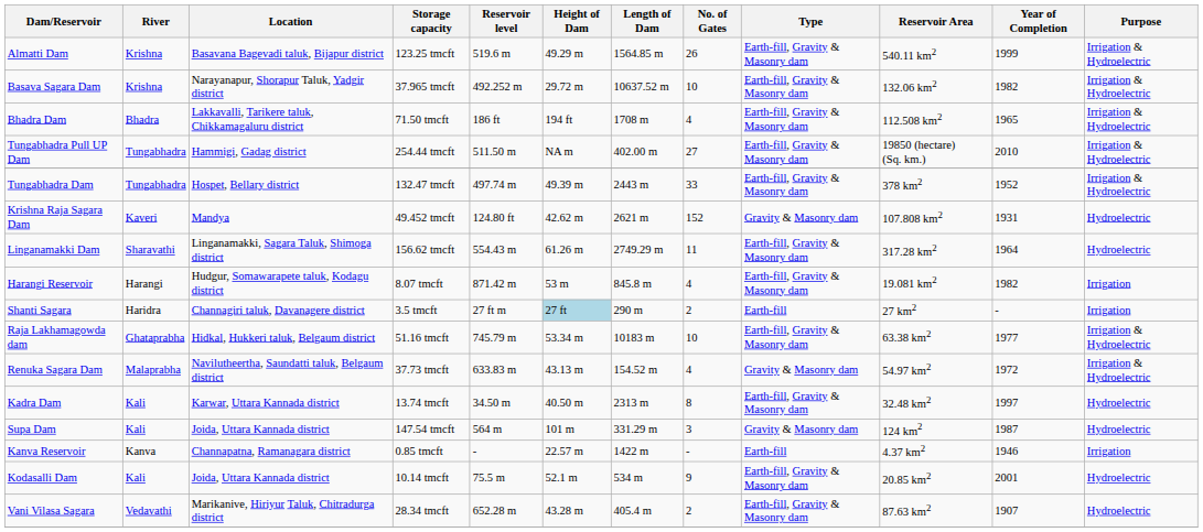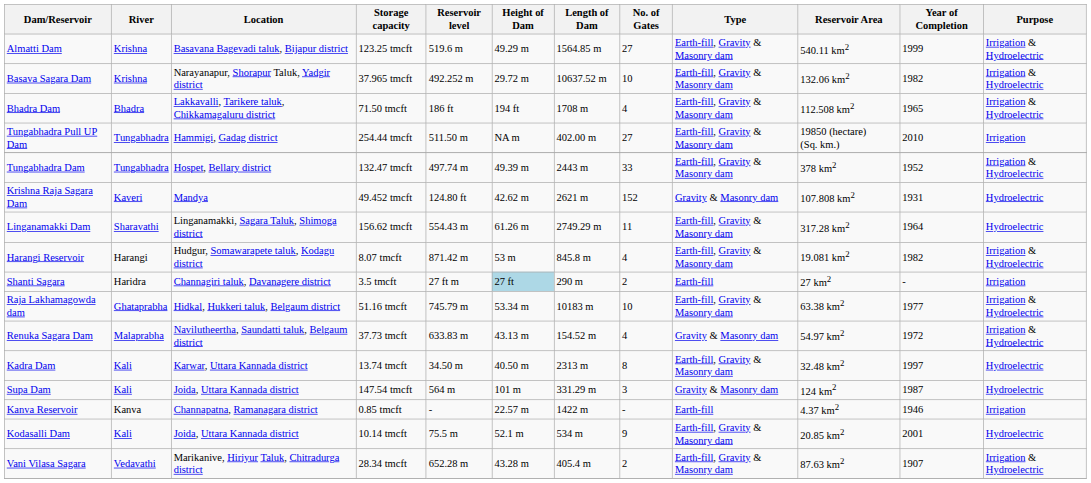Almatti Dam | No. of Gates: 26 -> 27
Tungabhadra Pull UP Dam | Purpose: Irrigation & Hydroelectric -> Irrigation
Harangi Reservoir | Purpose: Irrigation -> Irrigation & Hydroelectric
Vani Vilasa Sagara | Purpose: Hydroelectric -> Irrigation & Hydroelectric
